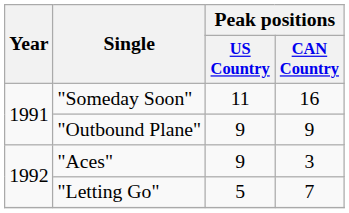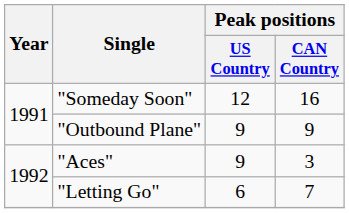"Someday Soon" | Peak positions / US Country: 11 -> 12
"Letting Go" | Peak positions / US Country: 5 -> 6
